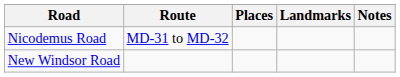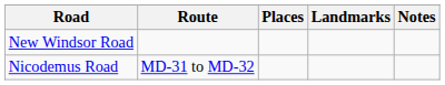rows swapped: New Windsor Road <-> Nicodemus Road
